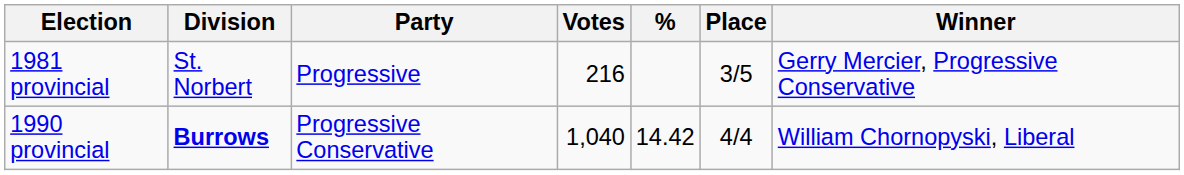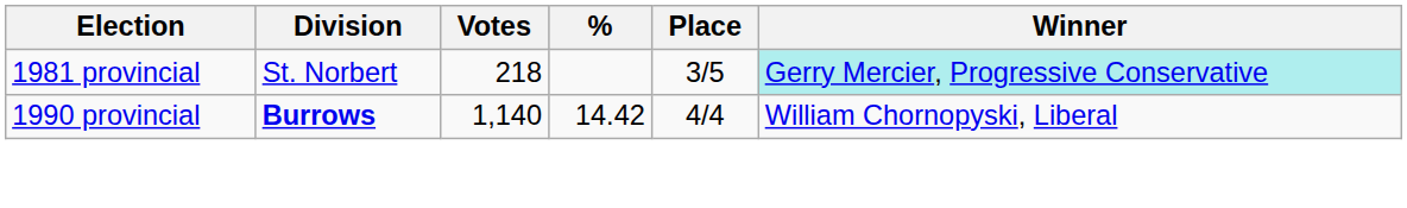- column: Party | Progressive | Progressive Conservative
1981 provincial | Votes: 216 -> 218
1981 provincial | Winner: no background -> paleturquoise background
1990 provincial | Votes: 1,040 -> 1,140
